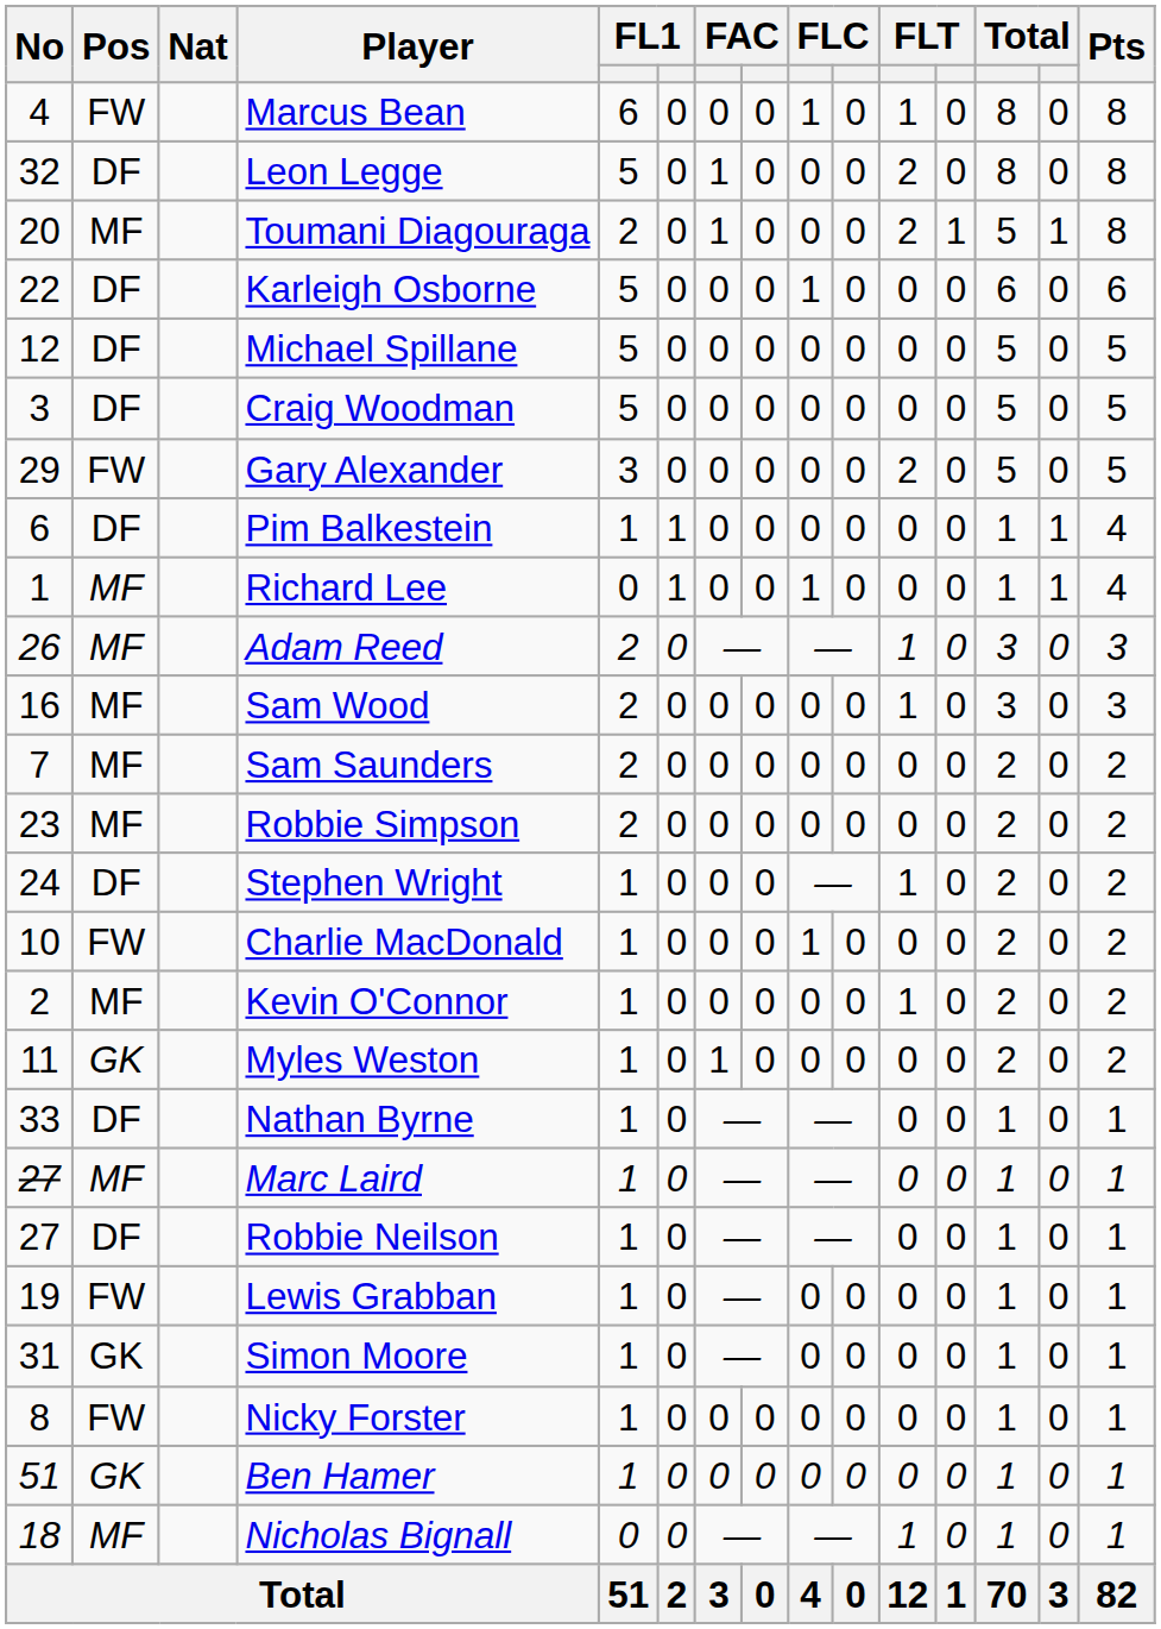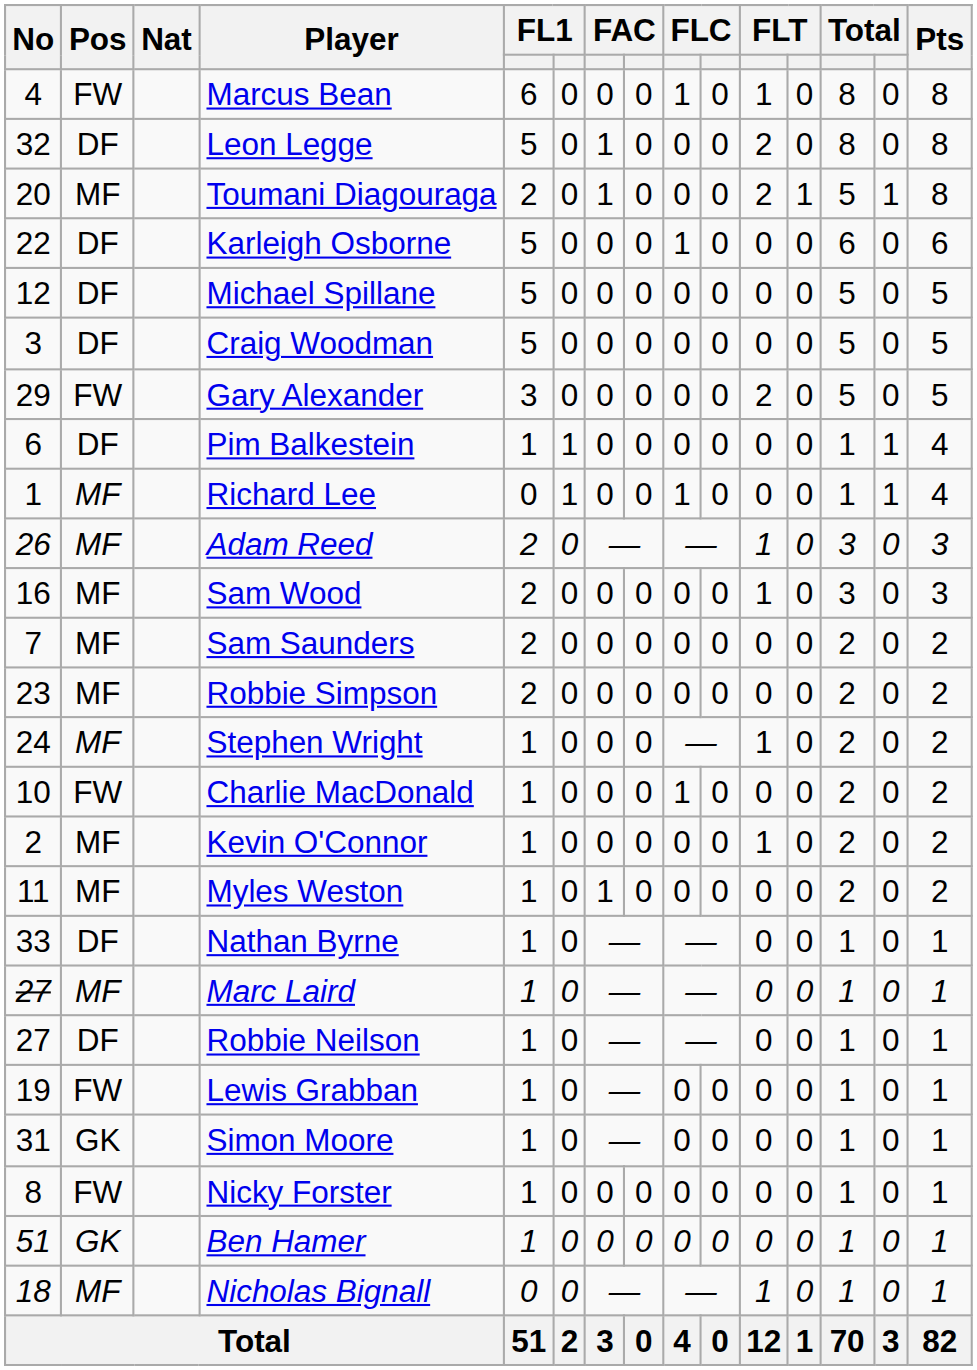Stephen Wright | Pos: DF -> MF
Myles Weston | Pos: GK -> MF
